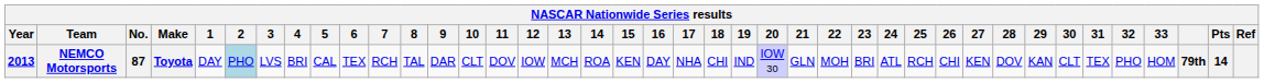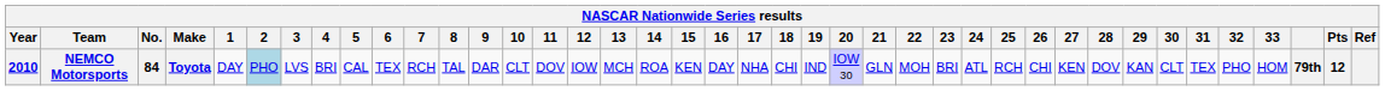NEMCO Motorsports | Year: 2013 -> 2010
NEMCO Motorsports | No.: 87 -> 84
NEMCO Motorsports | Pts: 14 -> 12
